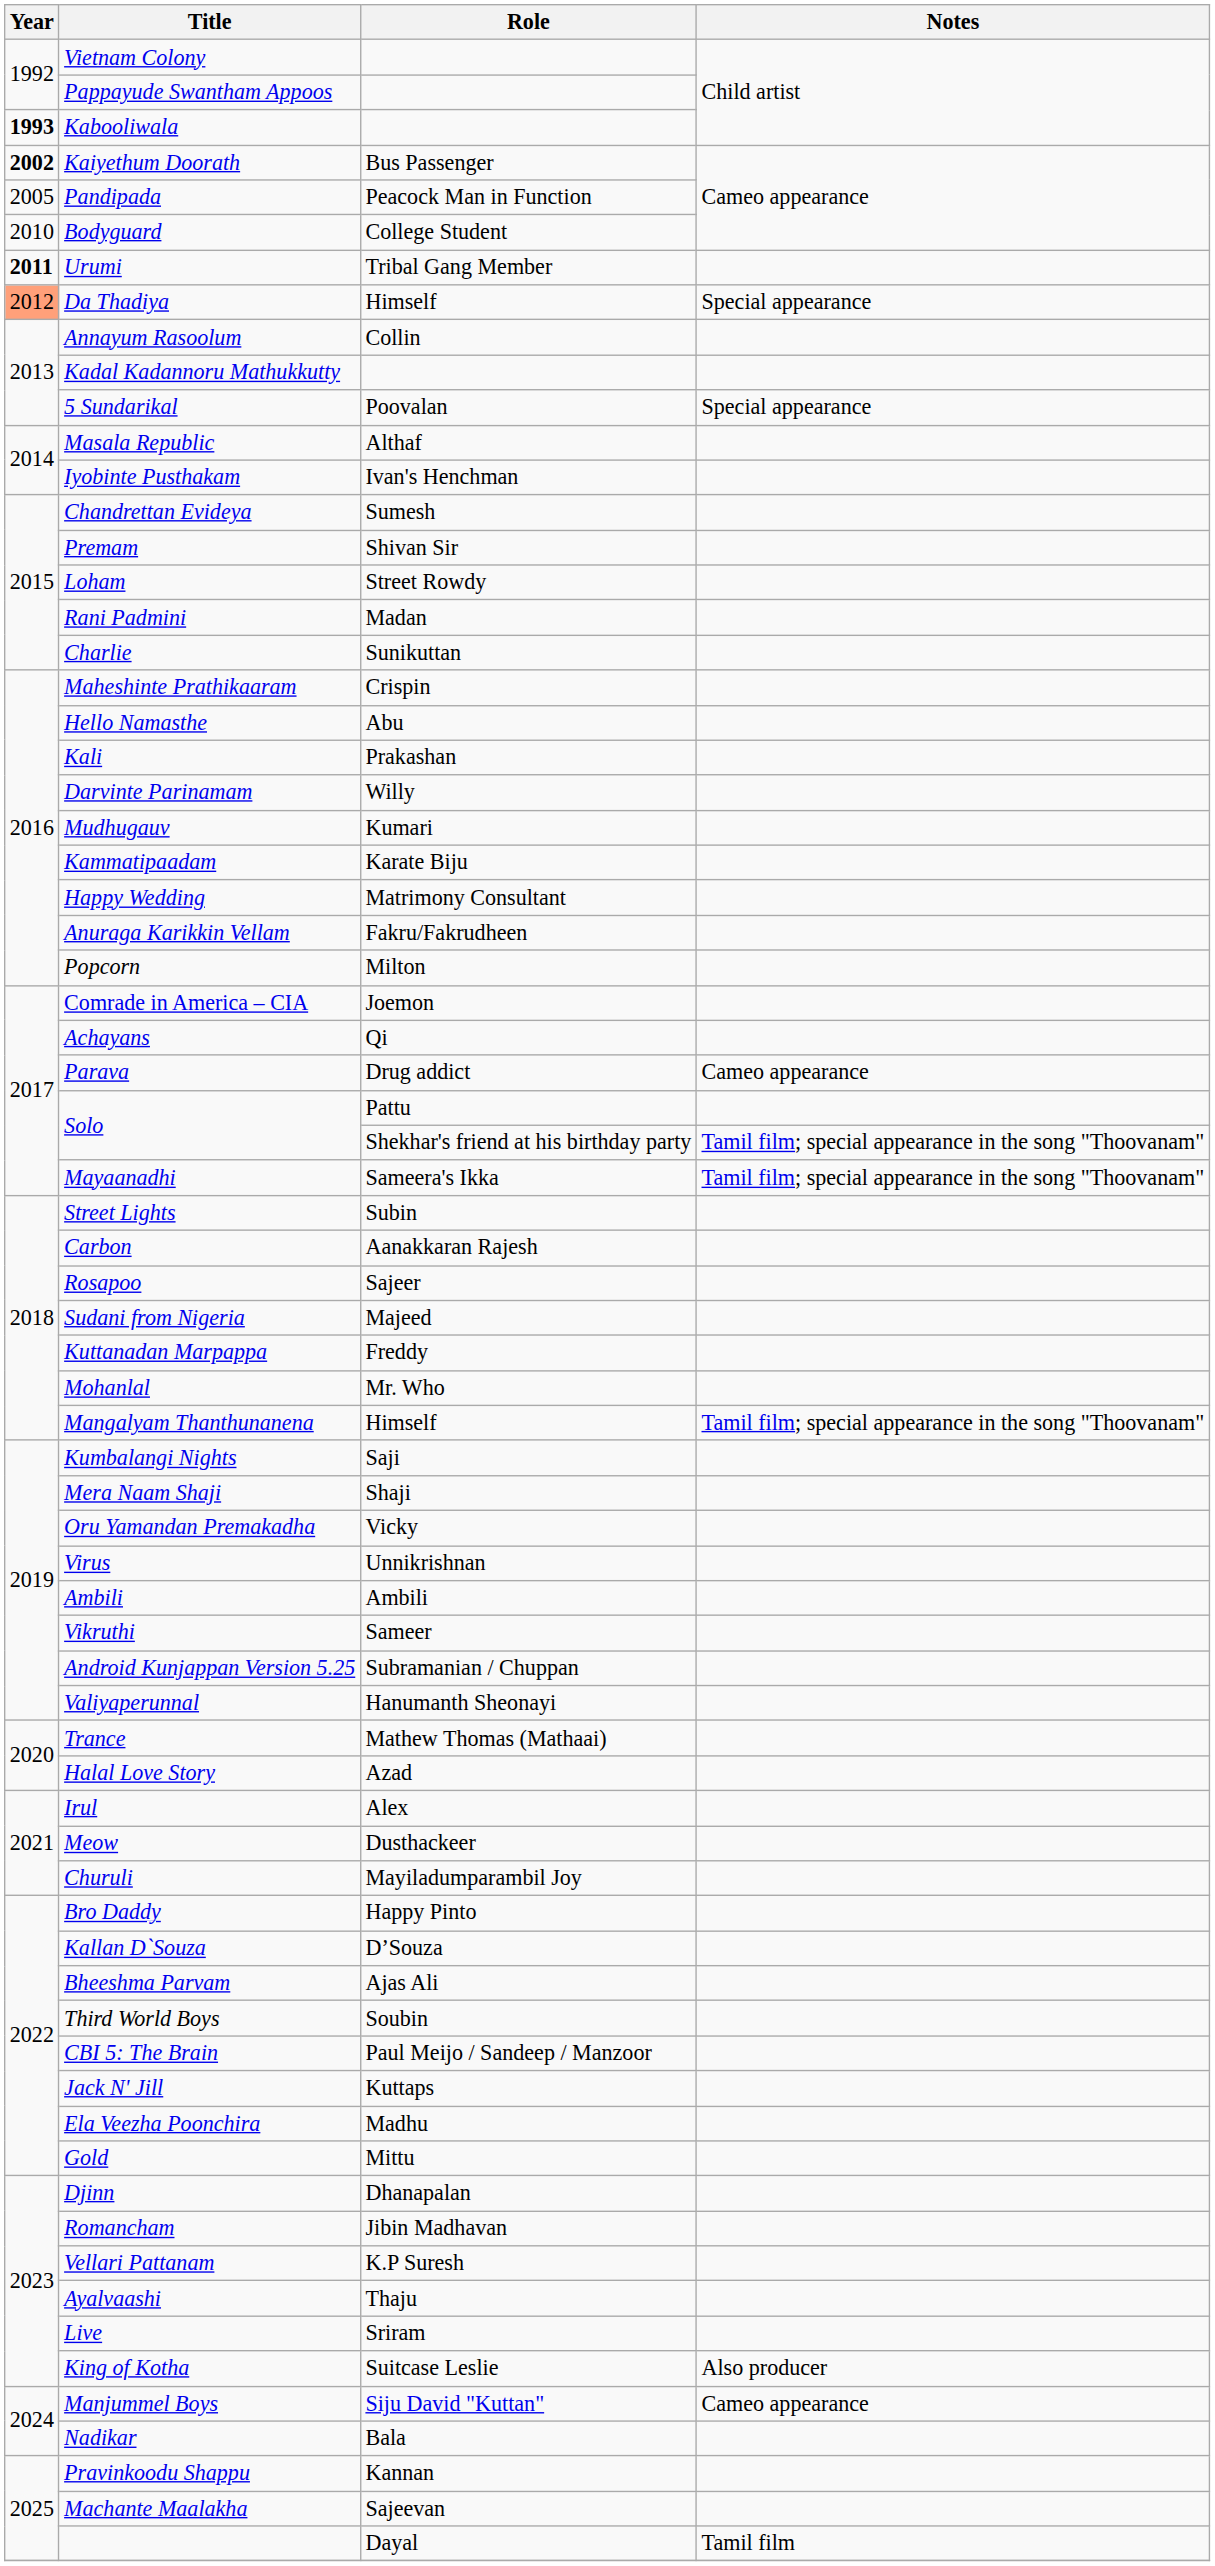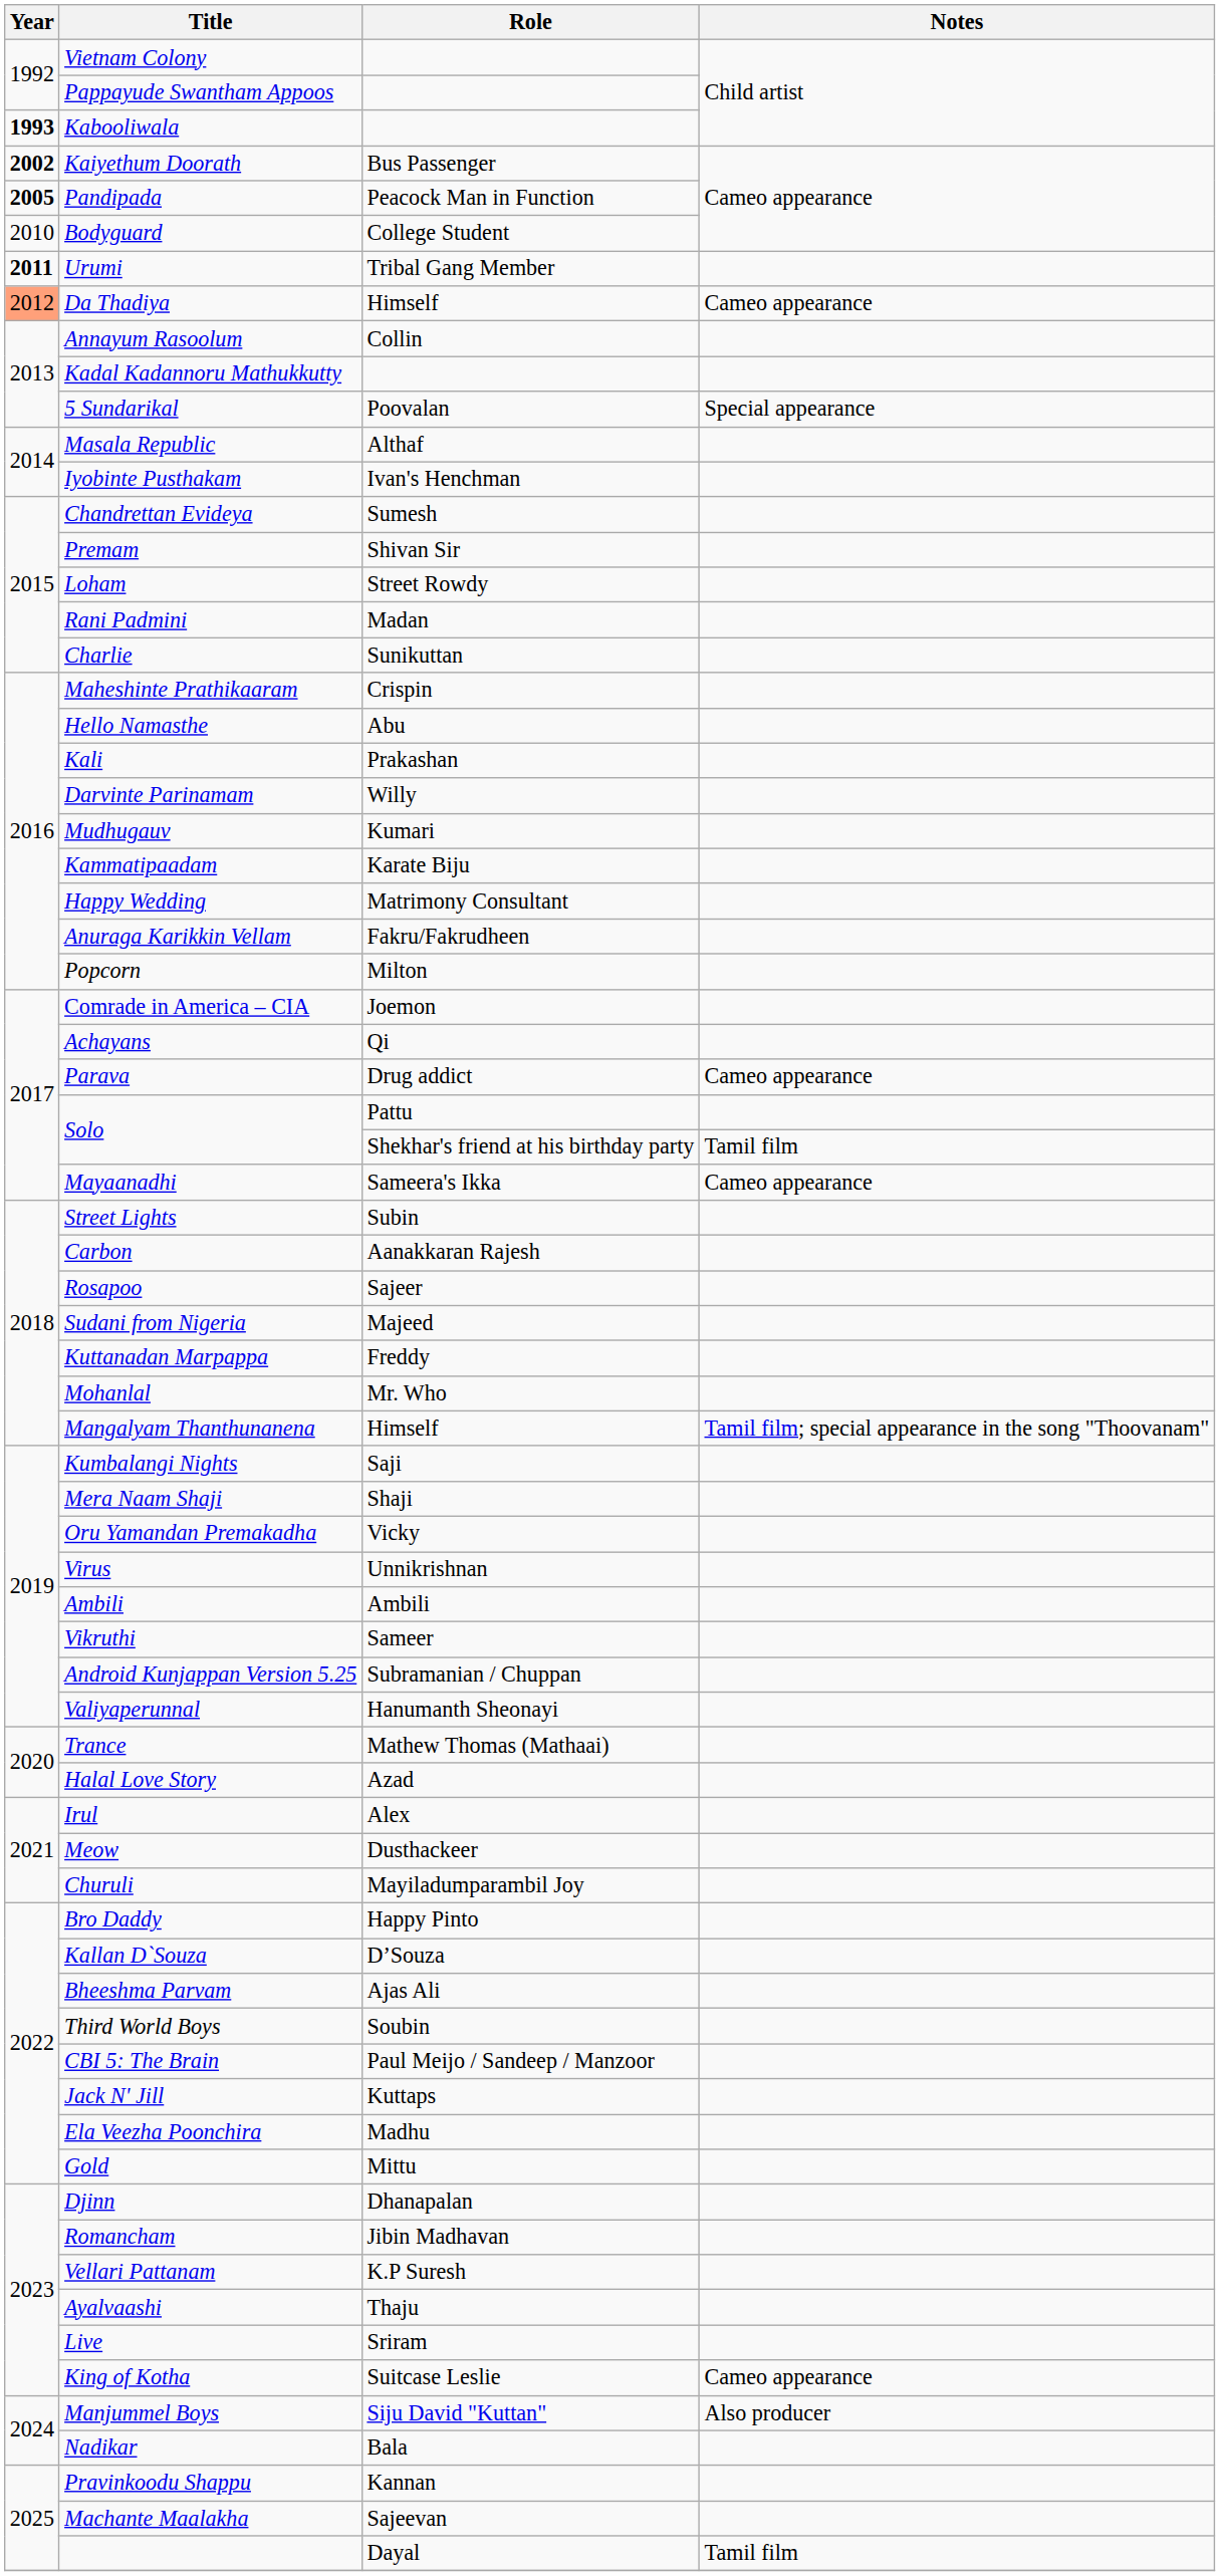Pandipada | Year: normal -> bold
Da Thadiya | Notes: Special appearance -> Cameo appearance
Solo / Shekhar's friend at his birthday party | Notes: Tamil film; special appearance in the song "Thoovanam" -> Tamil film
Mayaanadhi | Notes: Tamil film; special appearance in the song "Thoovanam" -> Cameo appearance
King of Kotha | Notes: Also producer -> Cameo appearance
Manjummel Boys | Notes: Cameo appearance -> Also producer
